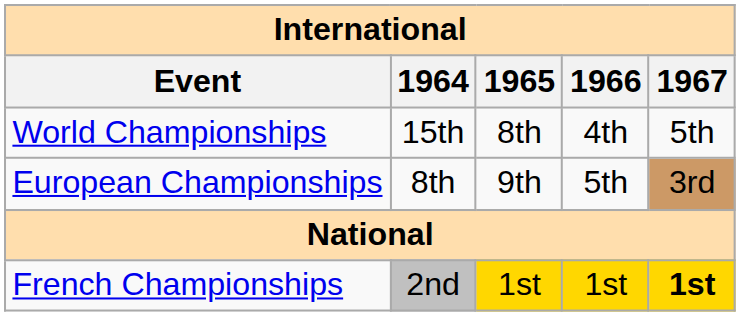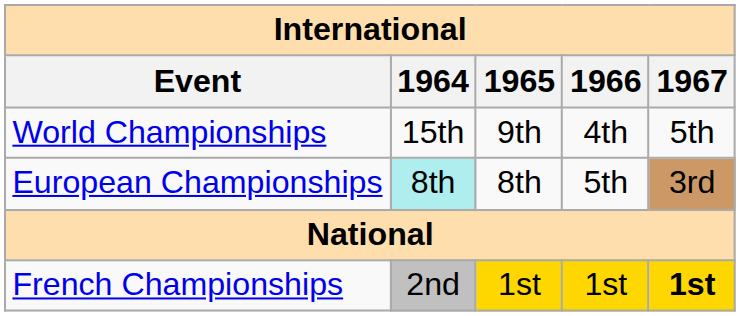World Championships | 1965: 8th -> 9th
European Championships | 1964: no background -> paleturquoise background
European Championships | 1965: 9th -> 8th
